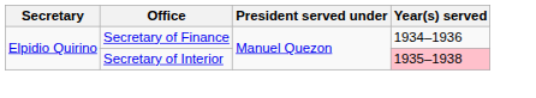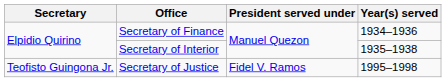Secretary of Interior | Year(s) served: pink background -> no background
+ row: Teofisto Guingona Jr. | Secretary of Justice | Fidel V. Ramos | 1995–1998
